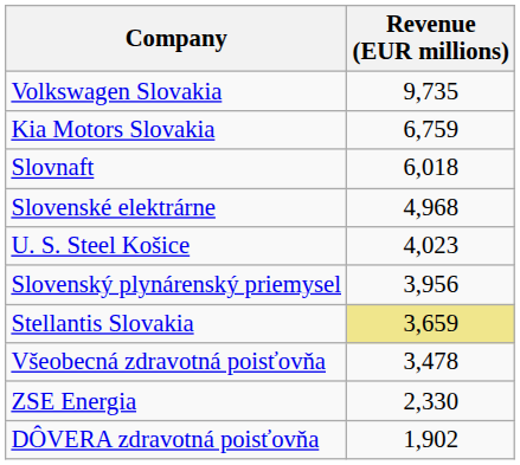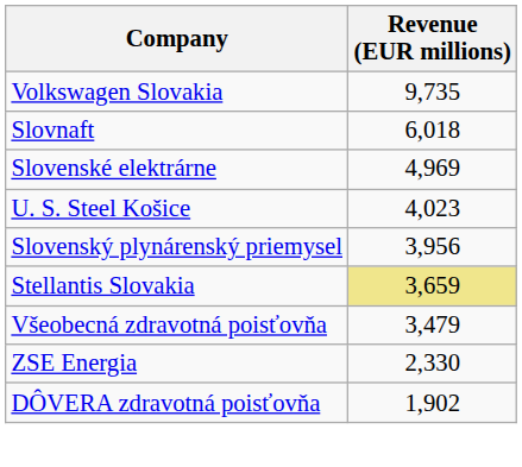- row: Kia Motors Slovakia | 6,759
Slovenské elektrárne | Revenue (EUR millions): 4,968 -> 4,969
Všeobecná zdravotná poisťovňa | Revenue (EUR millions): 3,478 -> 3,479
